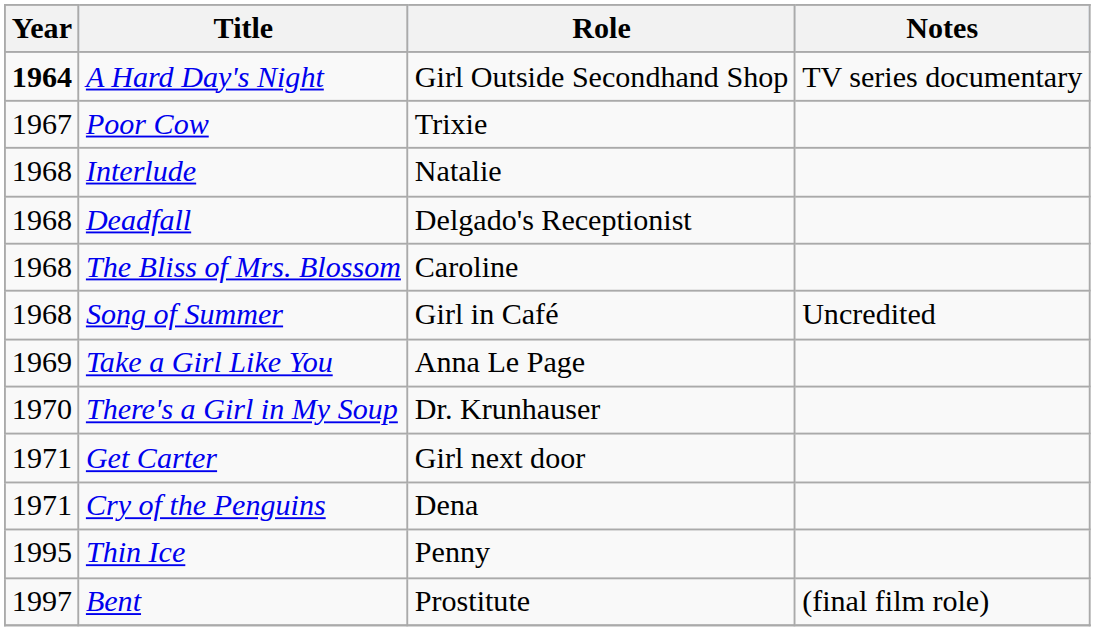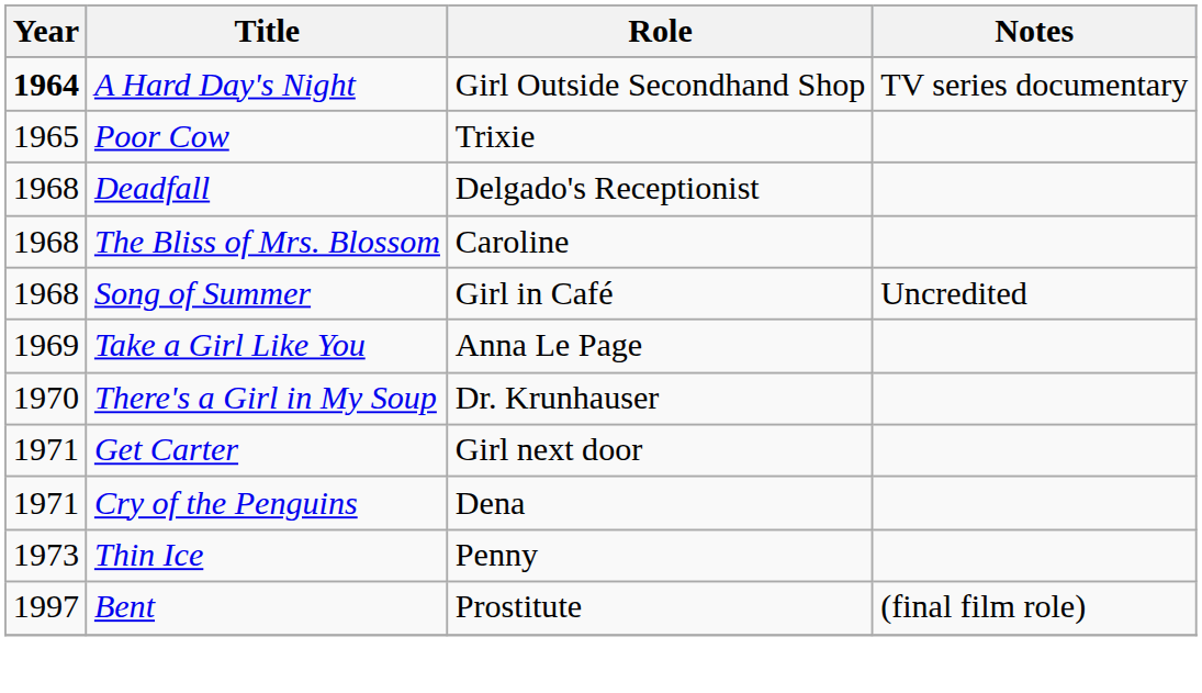Poor Cow | Year: 1967 -> 1965
- row: 1968 | Interlude | Natalie
Thin Ice | Year: 1995 -> 1973
